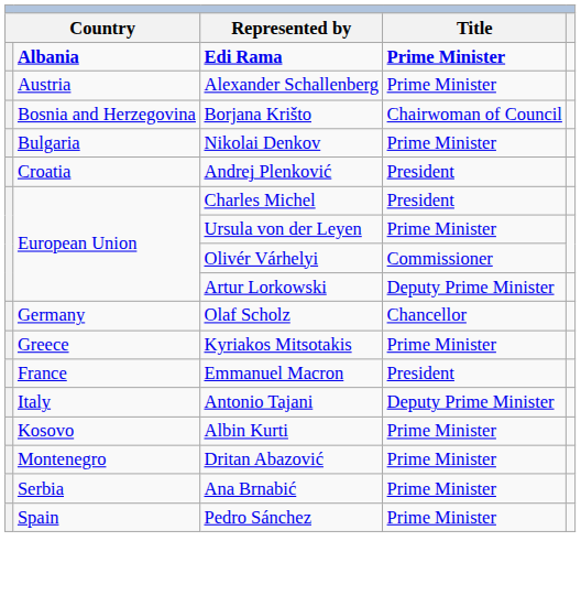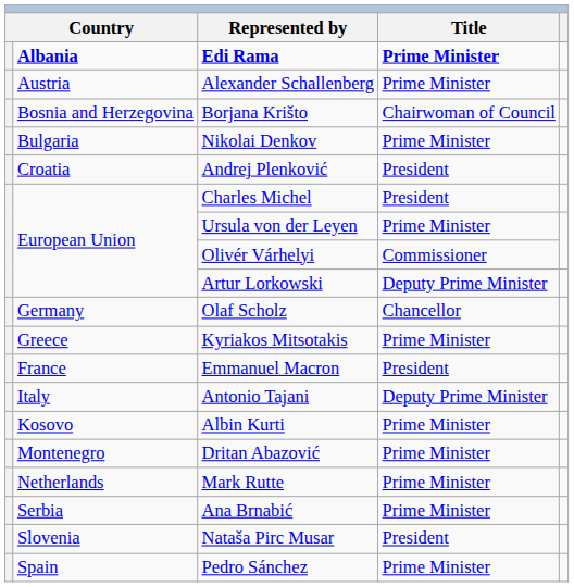+ row: Netherlands | Mark Rutte | Prime Minister
+ row: Slovenia | Nataša Pirc Musar | President
